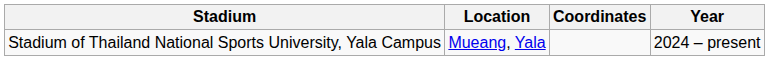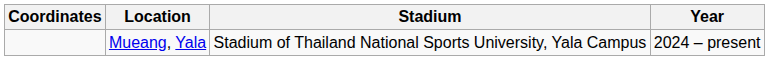columns swapped: Coordinates <-> Stadium
